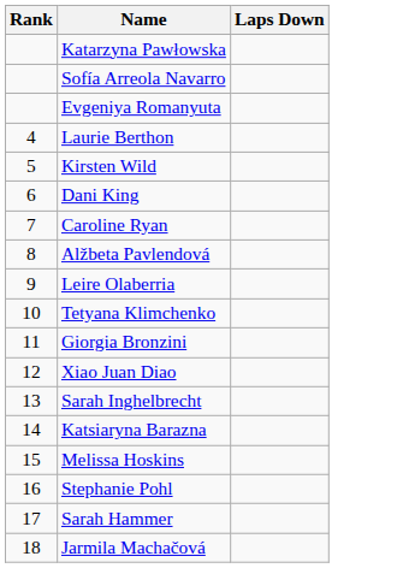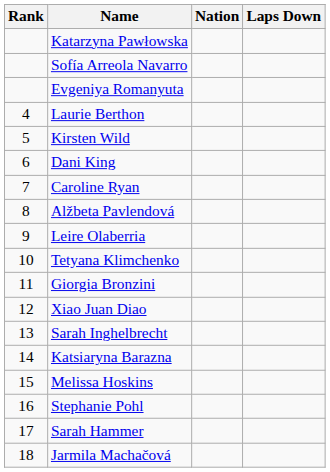+ column: Nation
